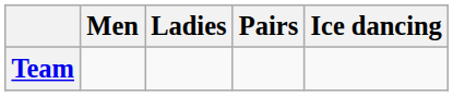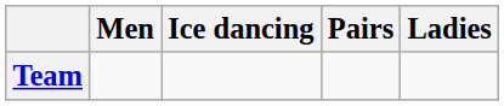columns swapped: Ladies <-> Ice dancing
